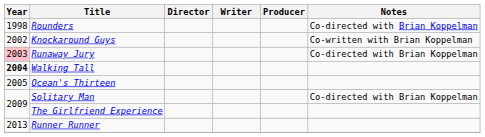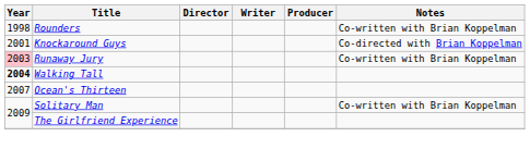Rounders | Notes: Co-directed with Brian Koppelman -> Co-written with Brian Koppelman
Knockaround Guys | Year: 2002 -> 2001
Knockaround Guys | Notes: Co-written with Brian Koppelman -> Co-directed with Brian Koppelman
Runaway Jury | Notes: Co-directed with Brian Koppelman -> Co-written with Brian Koppelman
Ocean's Thirteen | Year: 2005 -> 2007
Solitary Man | Notes: Co-directed with Brian Koppelman -> Co-written with Brian Koppelman
- row: 2013 | Runner Runner
